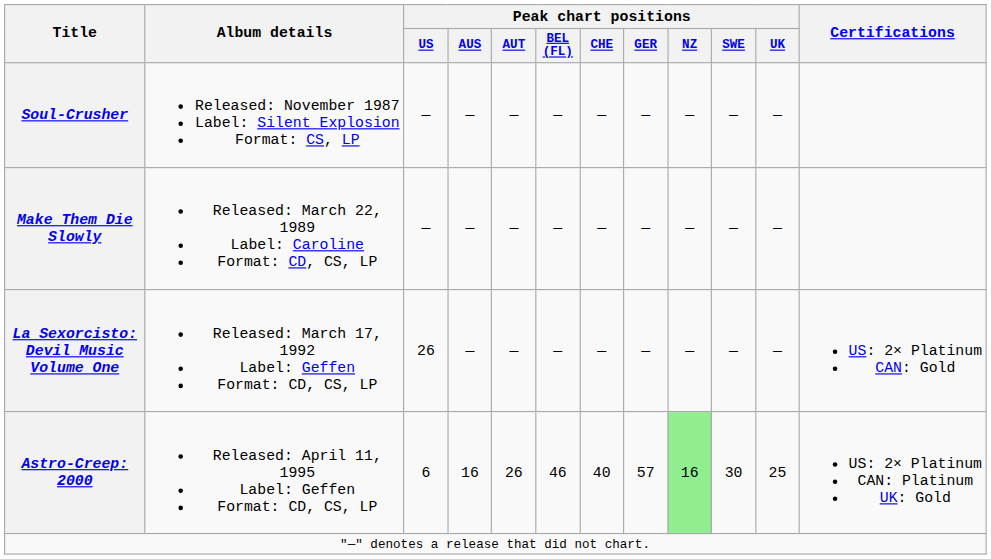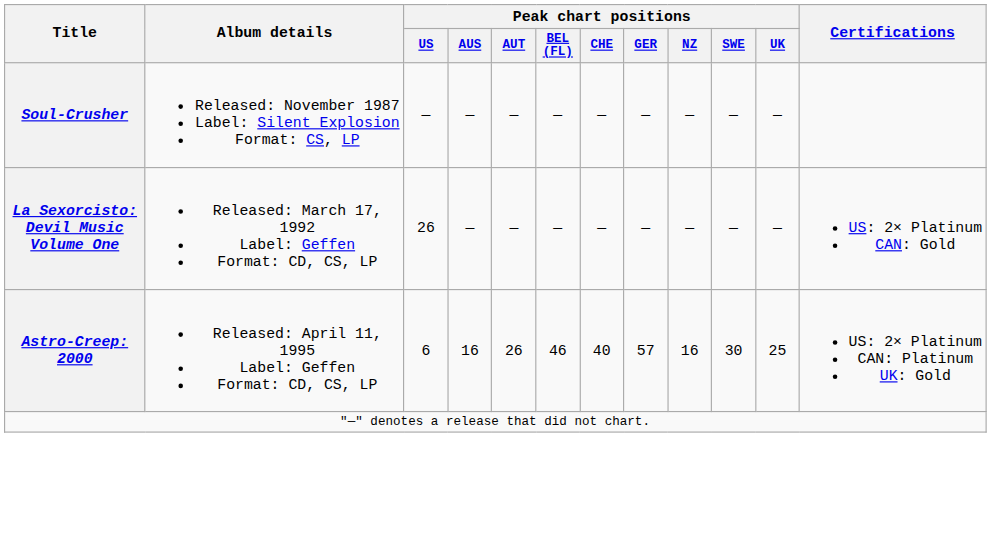- row: Make Them Die Slowly | Released: March 22, 1989 Label: Caroline Format: CD, CS, LP | — | — | — | — | — | — | — | — | —
Astro-Creep: 2000 | Peak chart positions / NZ: lightgreen background -> no background
